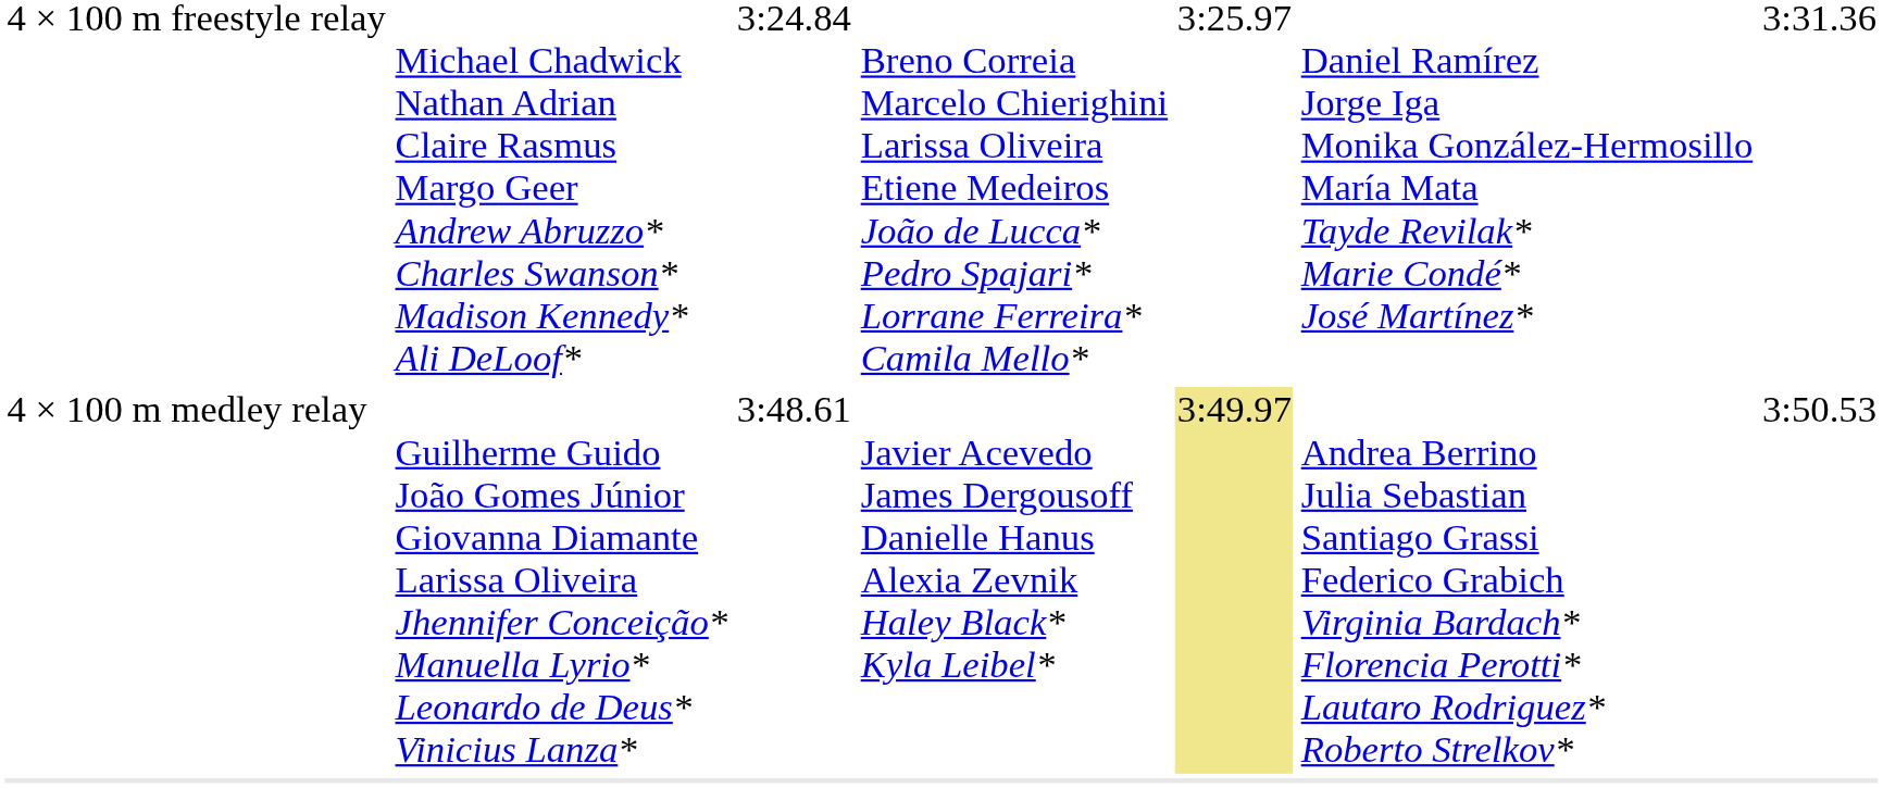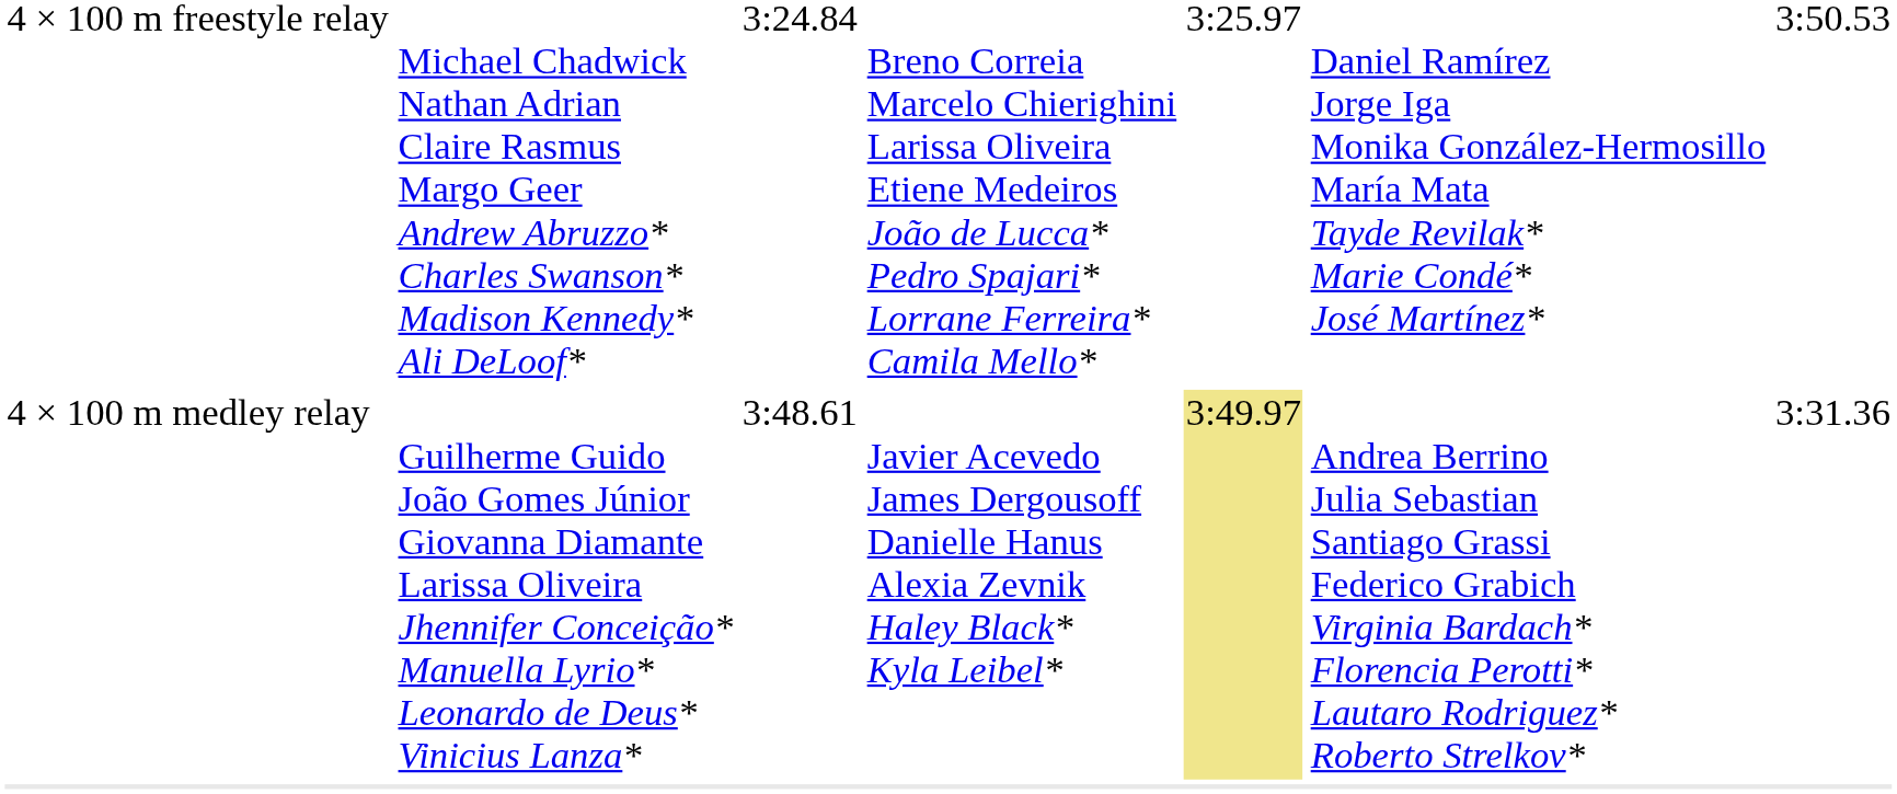4 × 100 m freestyle relay | column 7: 3:31.36 -> 3:50.53
4 × 100 m medley relay | column 7: 3:50.53 -> 3:31.36
